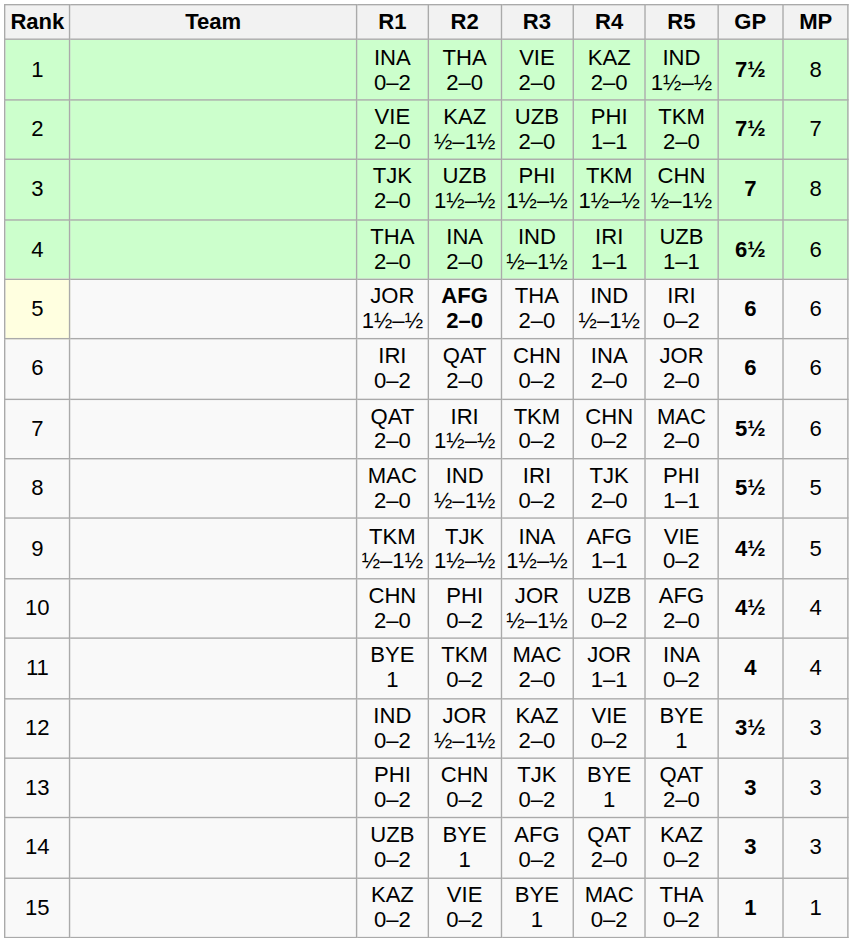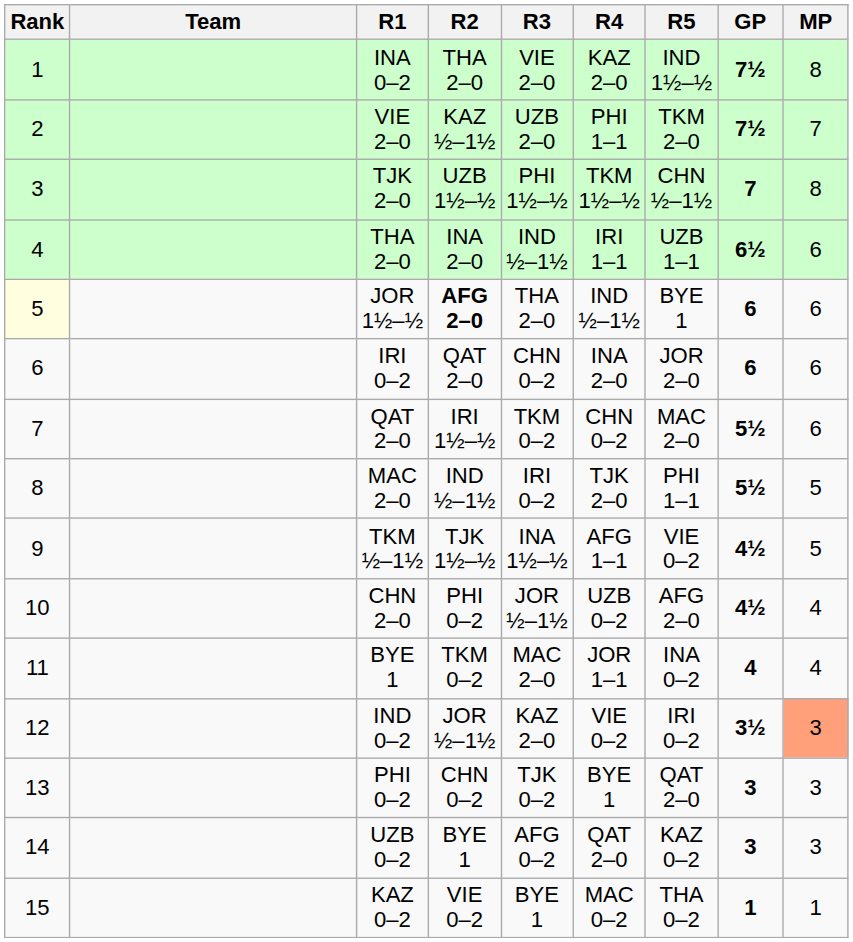JOR 1½–½ | R5: IRI 0–2 -> BYE 1
IND 0–2 | R5: BYE 1 -> IRI 0–2
IND 0–2 | MP: no background -> lightsalmon background
